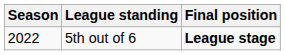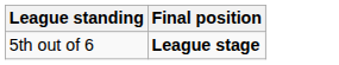- column: Season | 2022
